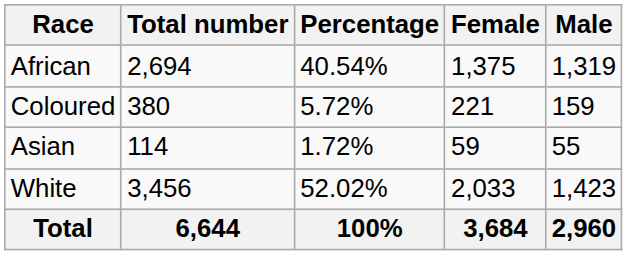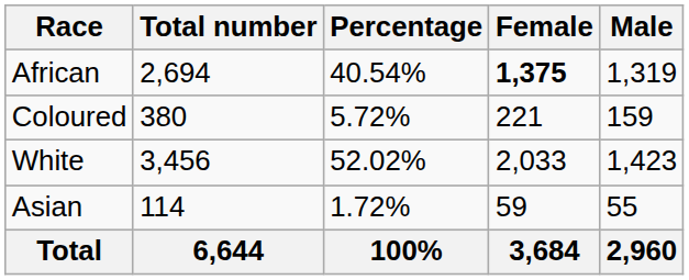African | Female: normal -> bold
rows swapped: Asian <-> White
